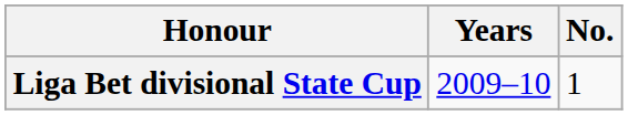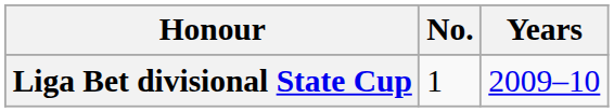columns swapped: No. <-> Years
